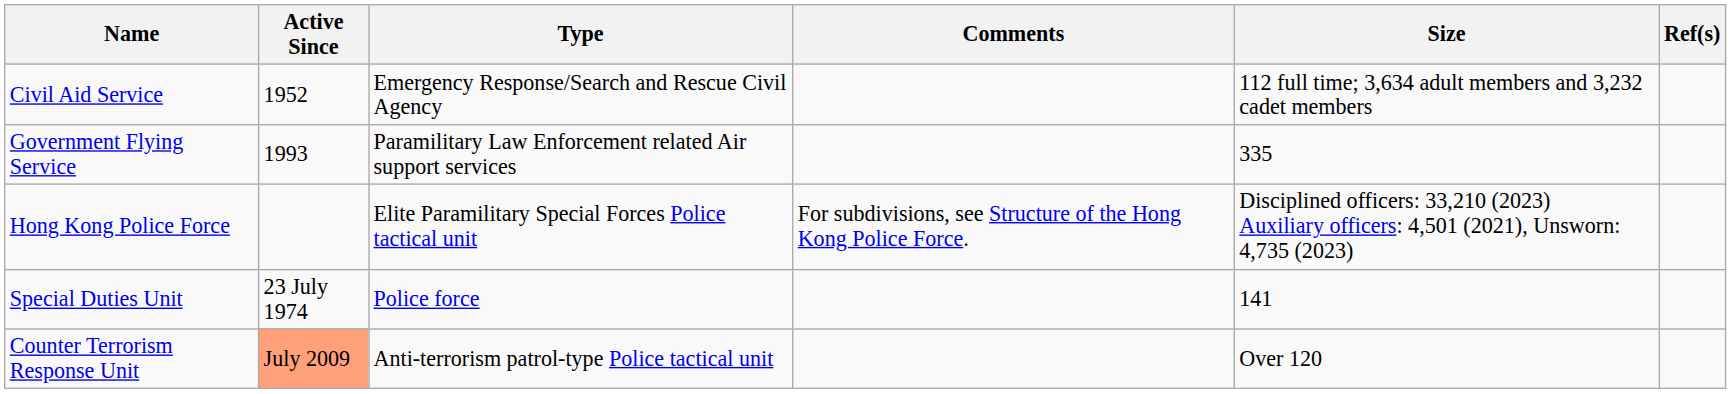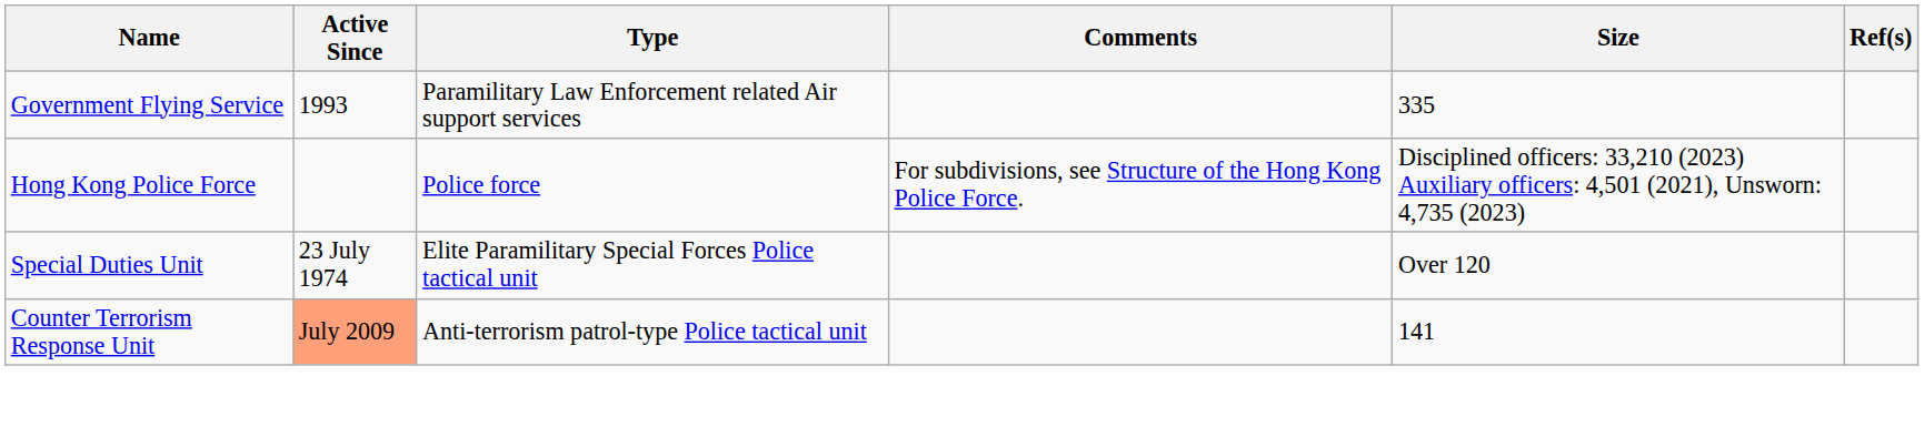- row: Civil Aid Service | 1952 | Emergency Response/Search and Rescue Civil Agency | 112 full time; 3,634 adult members and 3,232 cadet members
Hong Kong Police Force | Type: Elite Paramilitary Special Forces Police tactical unit -> Police force
Special Duties Unit | Type: Police force -> Elite Paramilitary Special Forces Police tactical unit
Special Duties Unit | Size: 141 -> Over 120
Counter Terrorism Response Unit | Size: Over 120 -> 141
